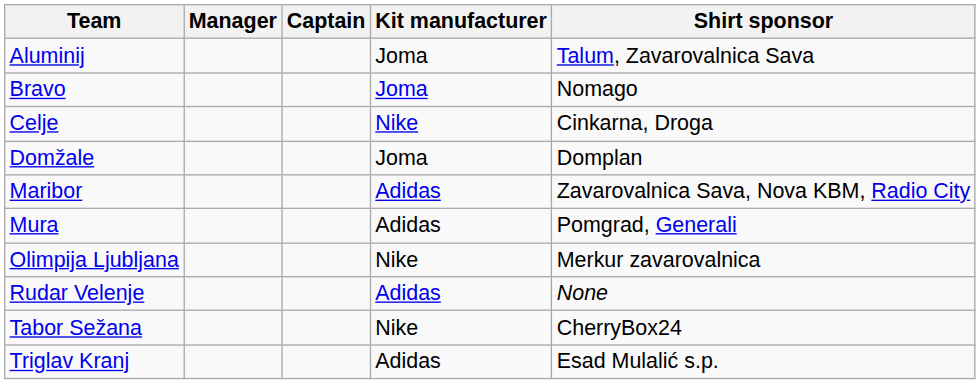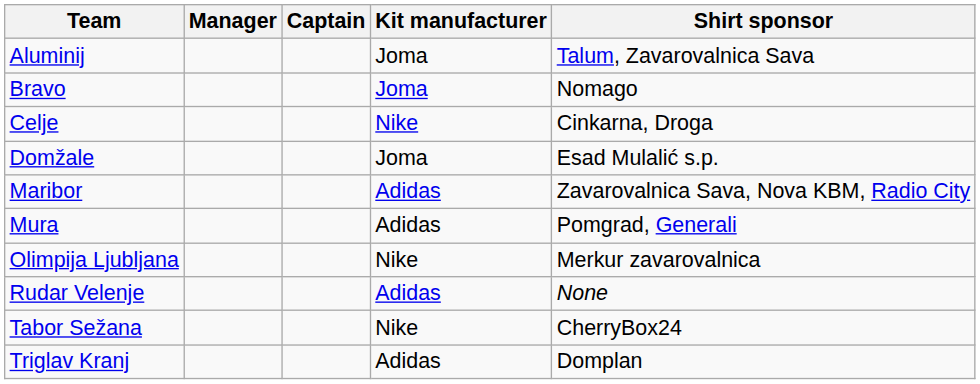Domžale | Shirt sponsor: Domplan -> Esad Mulalić s.p.
Triglav Kranj | Shirt sponsor: Esad Mulalić s.p. -> Domplan
